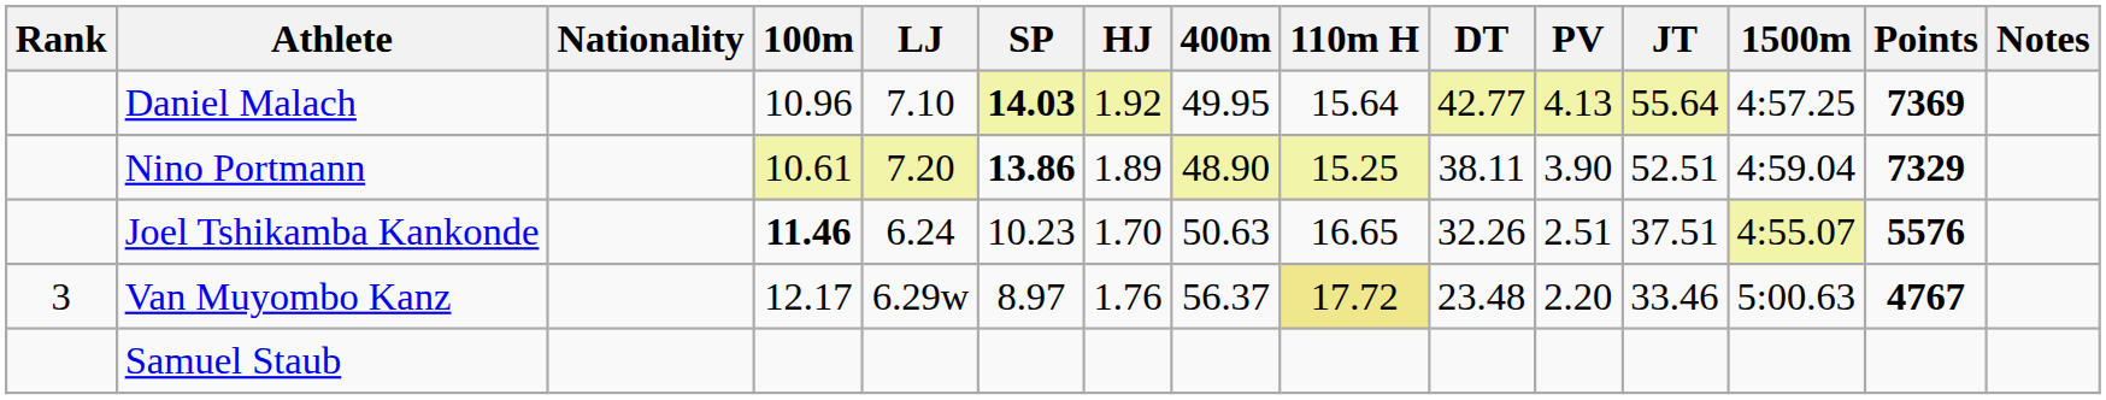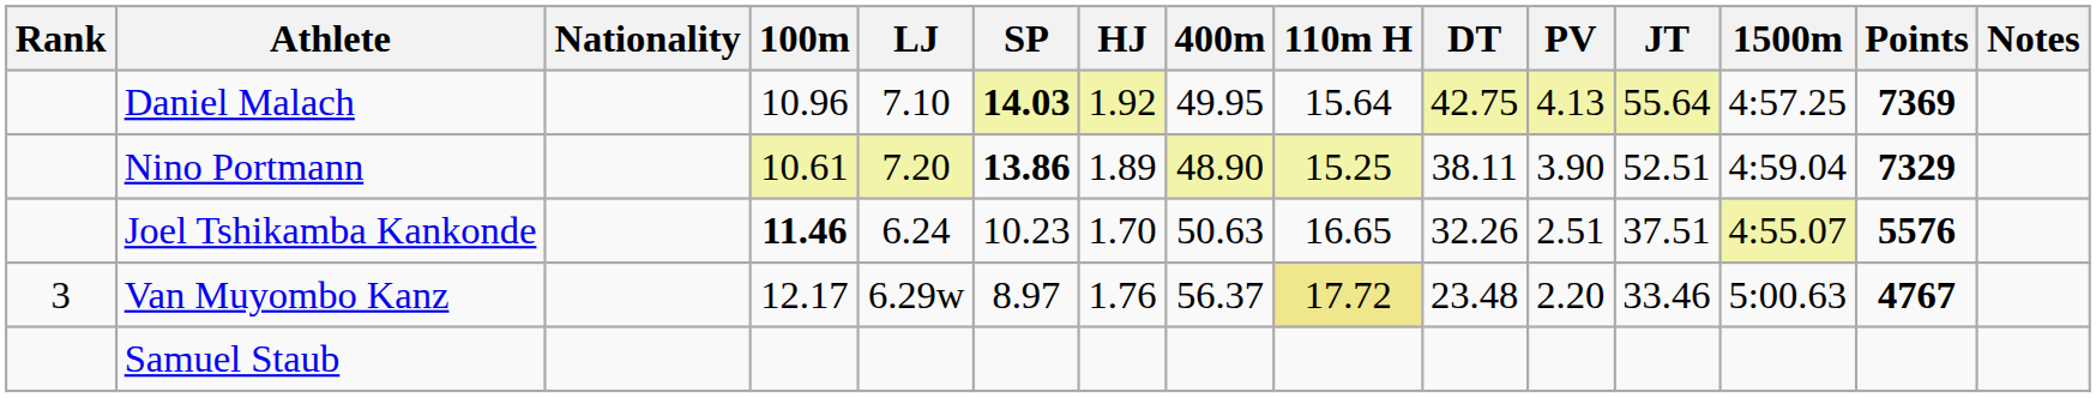Daniel Malach | DT: 42.77 -> 42.75
